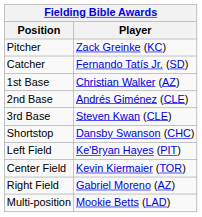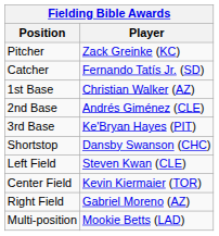3rd Base | Player: Steven Kwan (CLE) -> Ke'Bryan Hayes (PIT)
Left Field | Player: Ke'Bryan Hayes (PIT) -> Steven Kwan (CLE)
